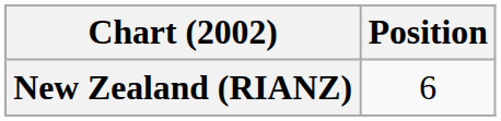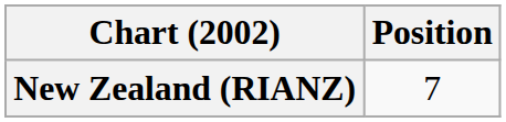New Zealand (RIANZ) | Position: 6 -> 7
